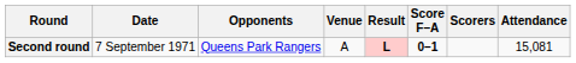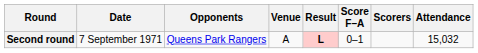Second round | Score F–A: bold -> normal
Second round | Attendance: 15,081 -> 15,032
